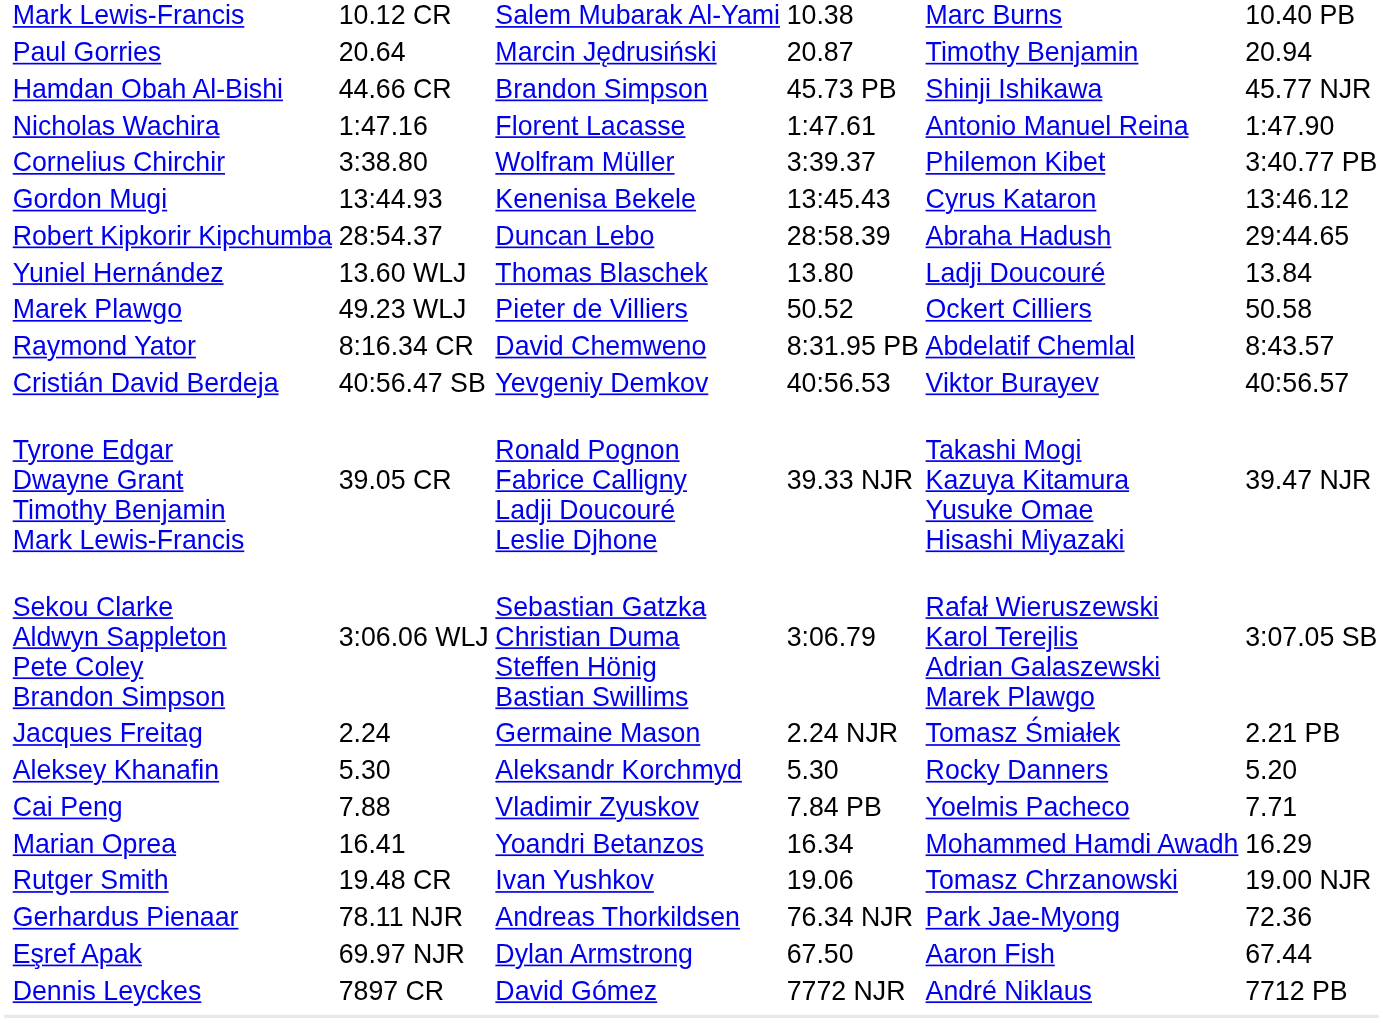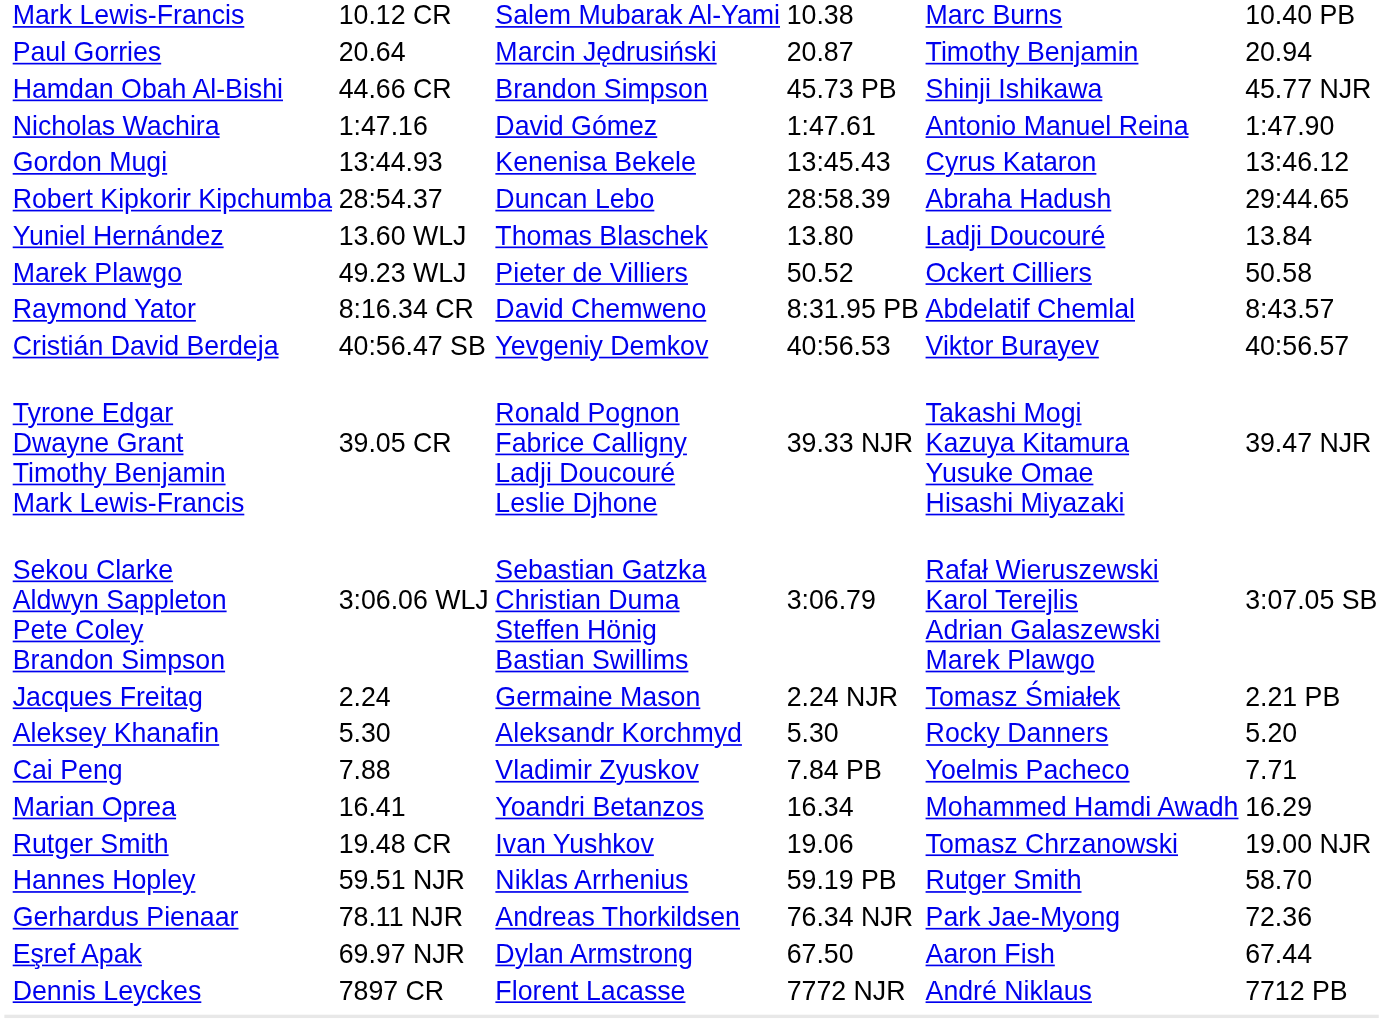Nicholas Wachira | column 4: Florent Lacasse -> David Gómez
- row: Cornelius Chirchir | 3:38.80 | Wolfram Müller | 3:39.37 | Philemon Kibet | 3:40.77 PB
+ row: Hannes Hopley | 59.51 NJR | Niklas Arrhenius | 59.19 PB | Rutger Smith | 58.70
Dennis Leyckes | column 4: David Gómez -> Florent Lacasse
